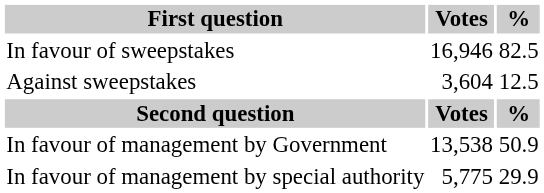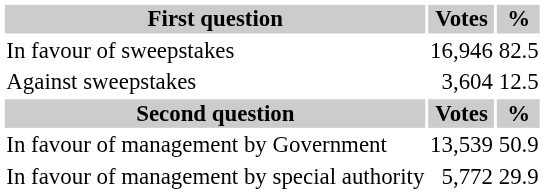In favour of management by Government | Votes: 13,538 -> 13,539
In favour of management by special authority | Votes: 5,775 -> 5,772
